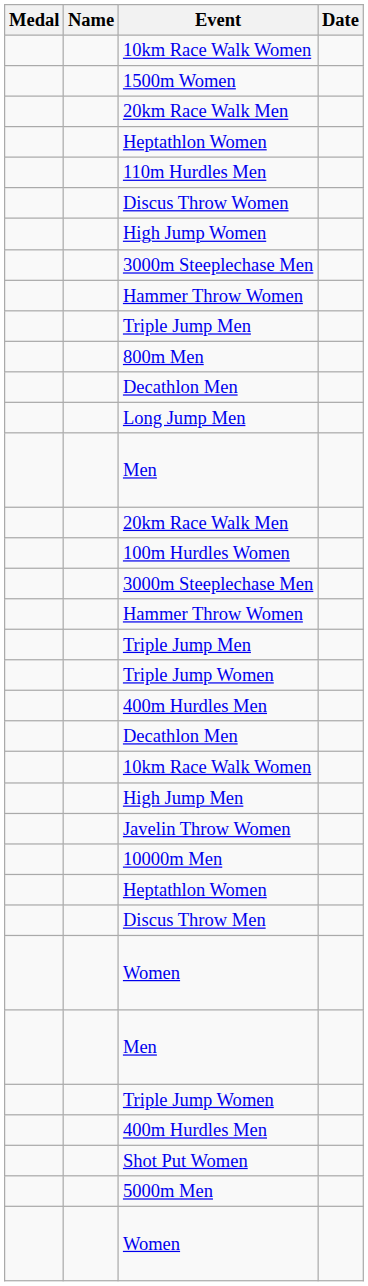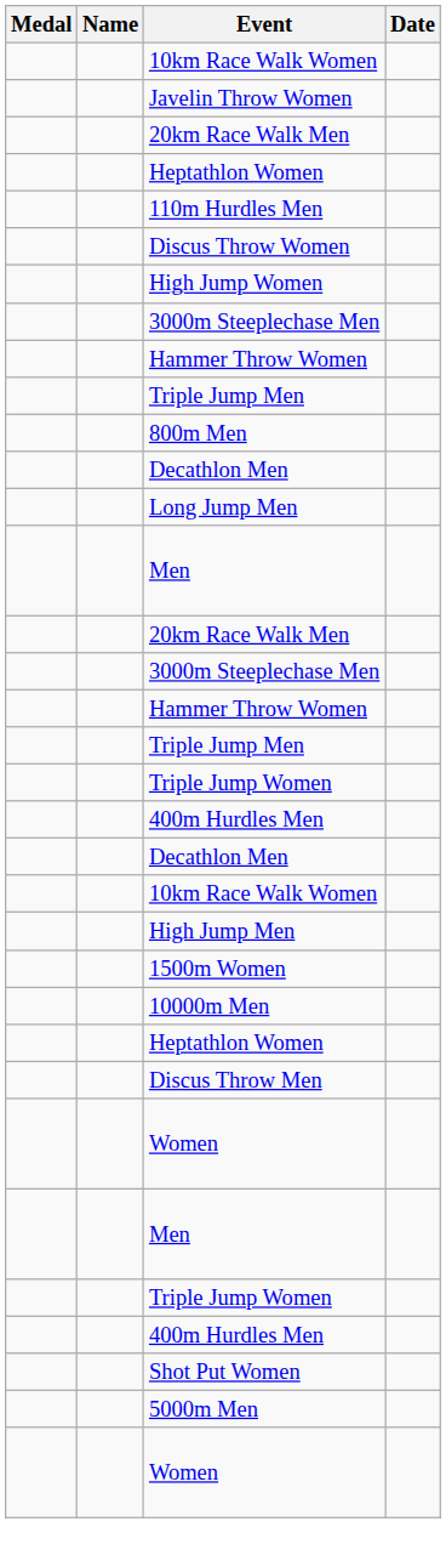rows swapped: Javelin Throw Women <-> 1500m Women
- row: 100m Hurdles Women
